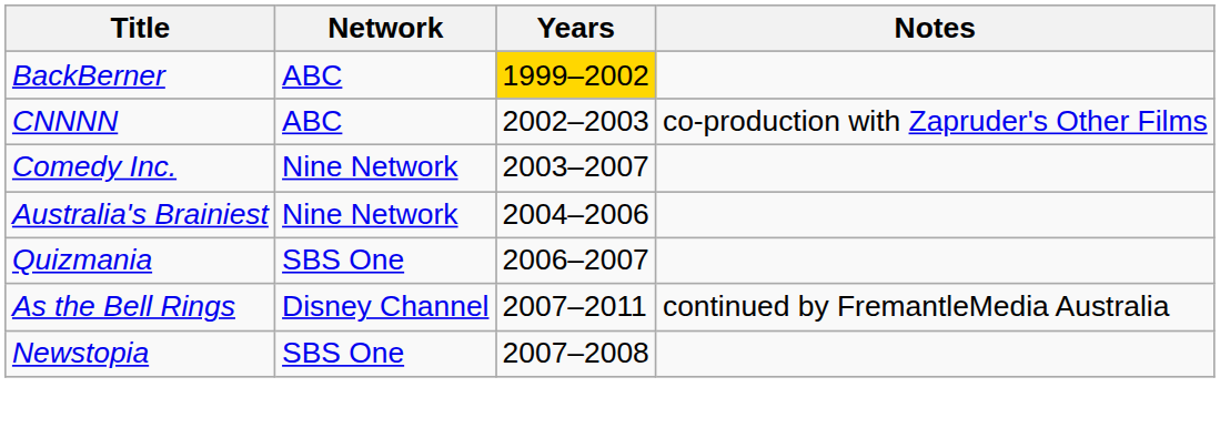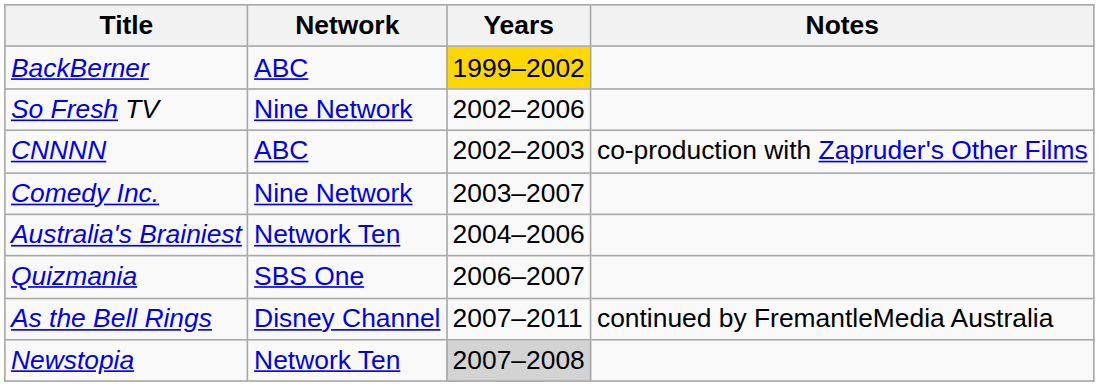+ row: So Fresh TV | Nine Network | 2002–2006
Australia's Brainiest | Network: Nine Network -> Network Ten
Newstopia | Network: SBS One -> Network Ten
Newstopia | Years: no background -> lightgrey background
